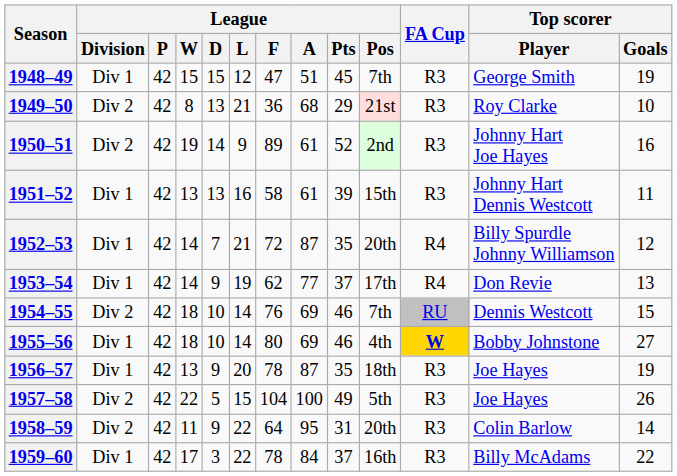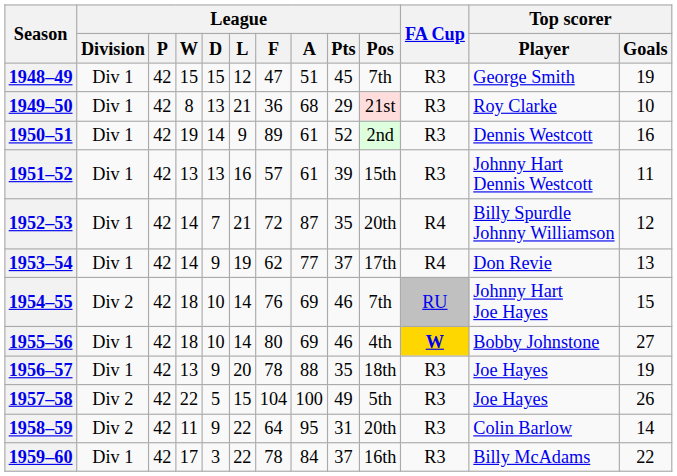1949–50 | League / Division: Div 2 -> Div 1
1950–51 | League / Division: Div 2 -> Div 1
1950–51 | Top scorer / Player: Johnny Hart Joe Hayes -> Dennis Westcott
1951–52 | League / F: 58 -> 57
1954–55 | Top scorer / Player: Dennis Westcott -> Johnny Hart Joe Hayes
1956–57 | League / A: 87 -> 88
